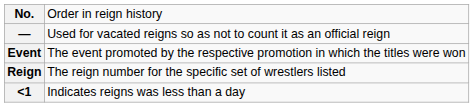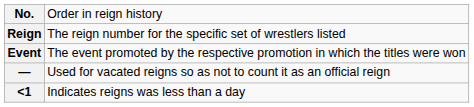rows swapped: Reign <-> —
